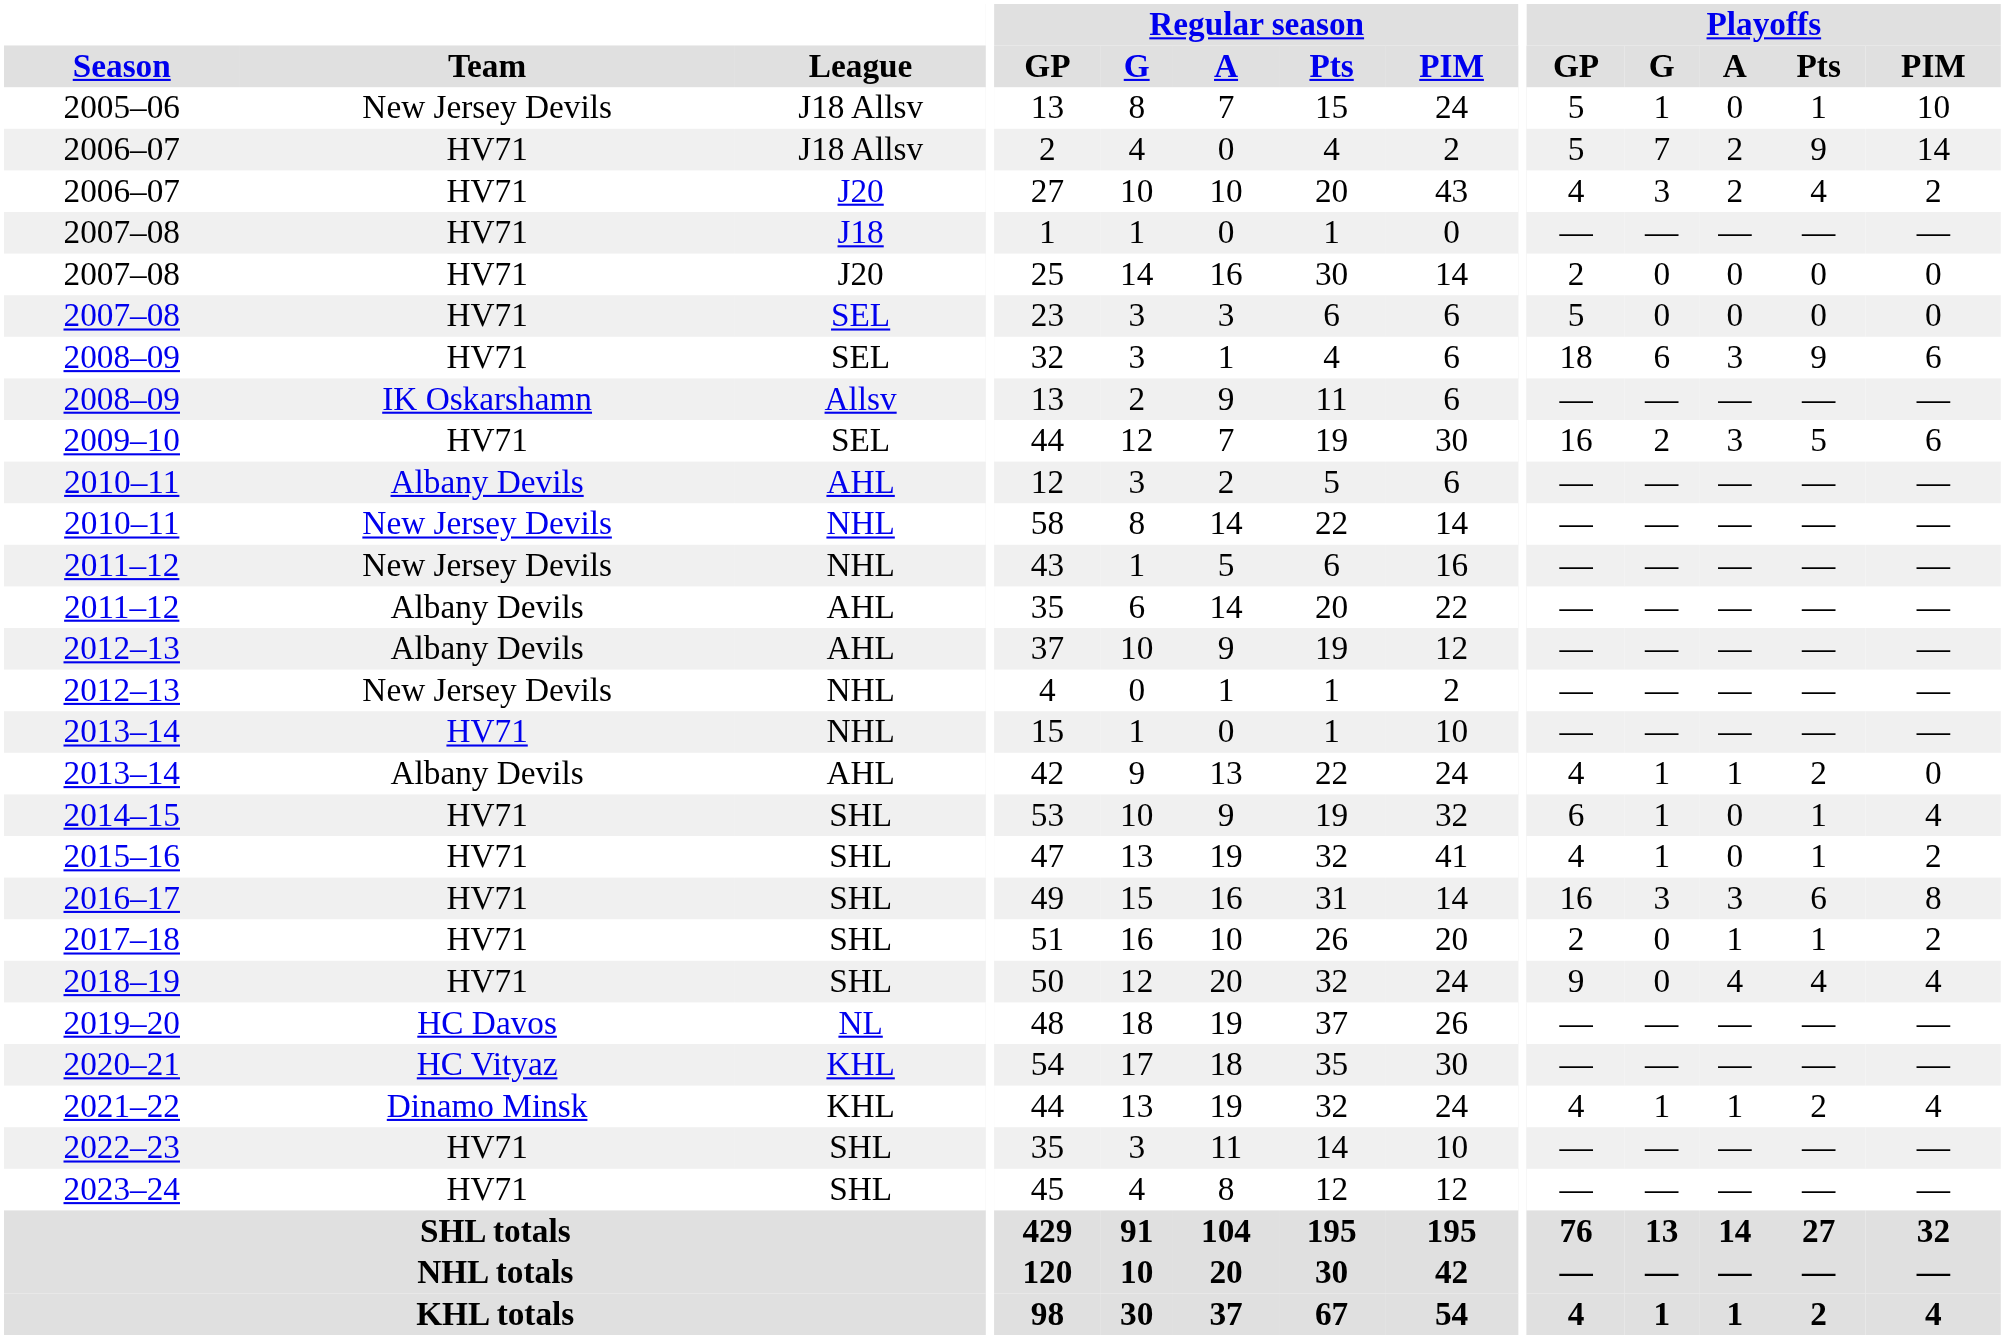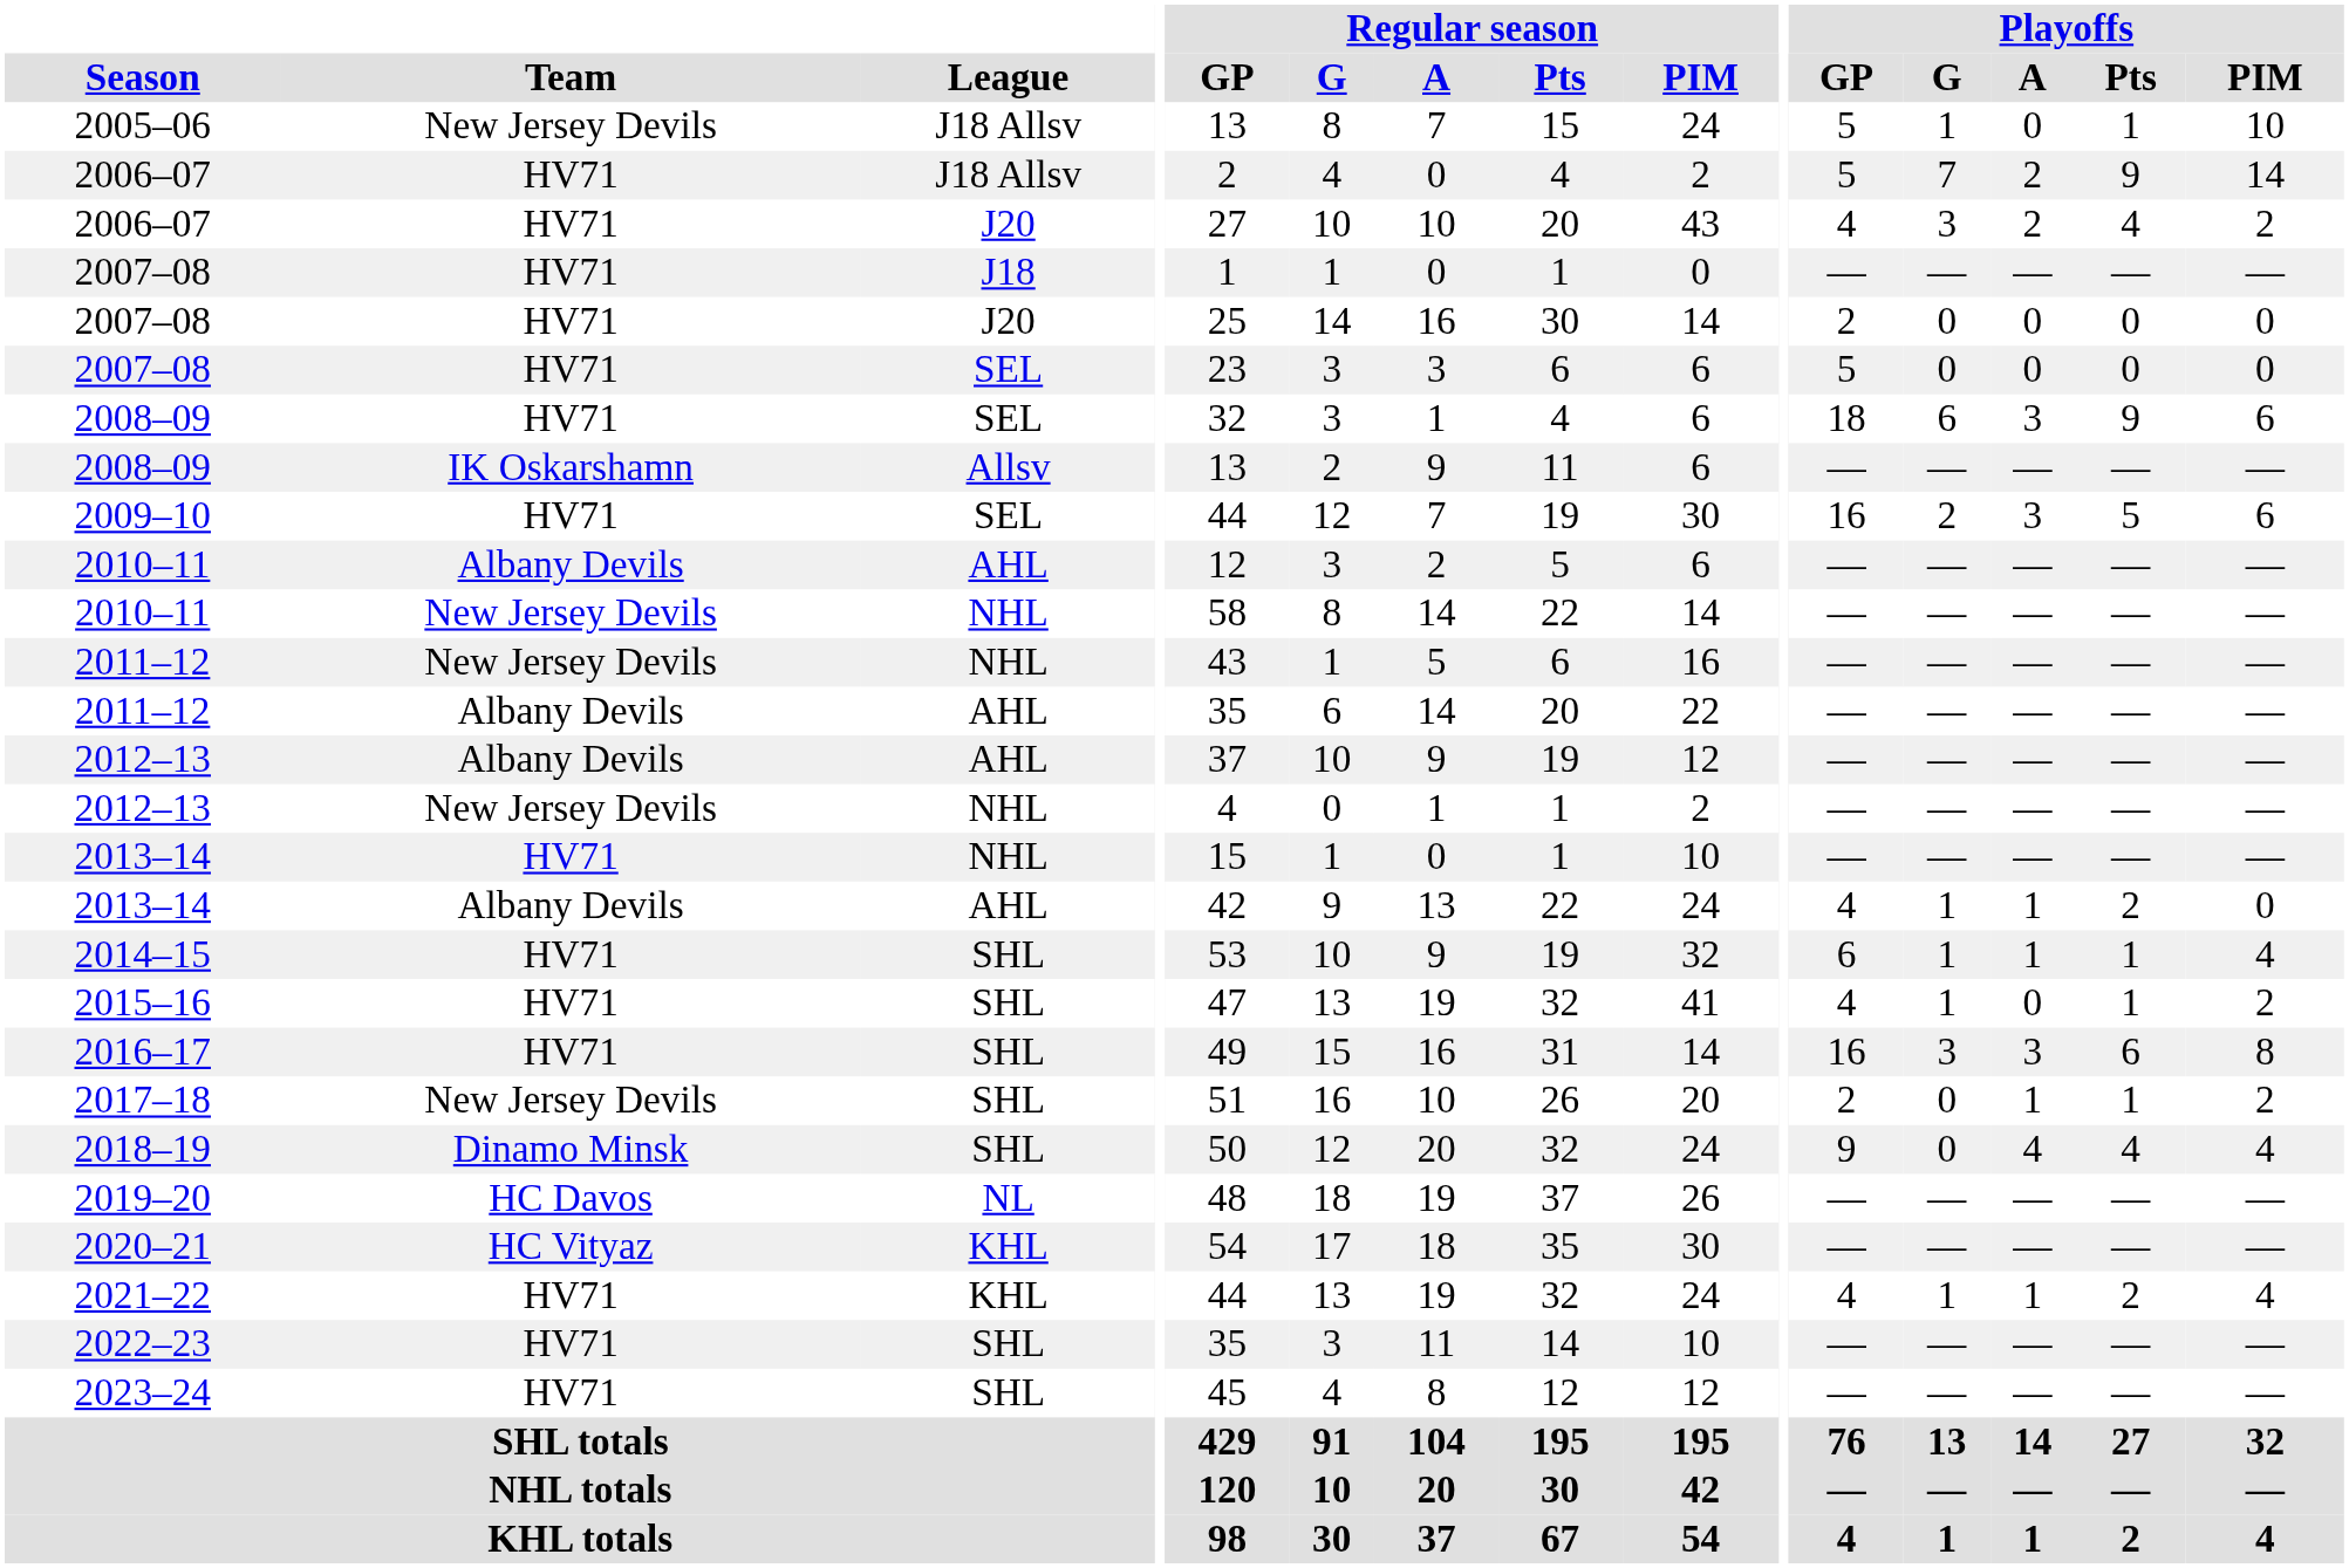2014–15 | Playoffs / A: 0 -> 1
2017–18 | Team: HV71 -> New Jersey Devils
2018–19 | Team: HV71 -> Dinamo Minsk
2021–22 | Team: Dinamo Minsk -> HV71
